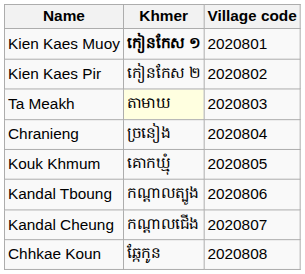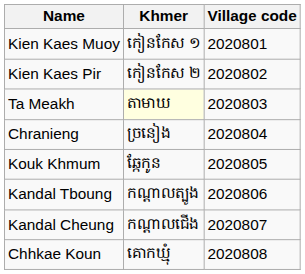Kien Kaes Muoy | Khmer: bold -> normal
Kouk Khmum | Khmer: គោកឃ្មុំ -> ឆ្កែកូន
Chhkae Koun | Khmer: ឆ្កែកូន -> គោកឃ្មុំ
